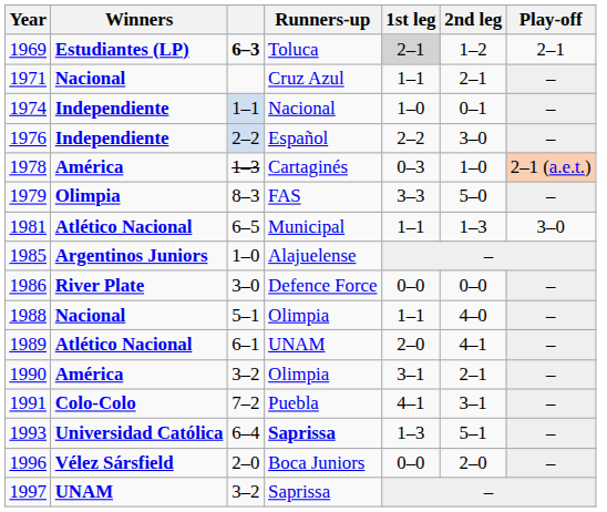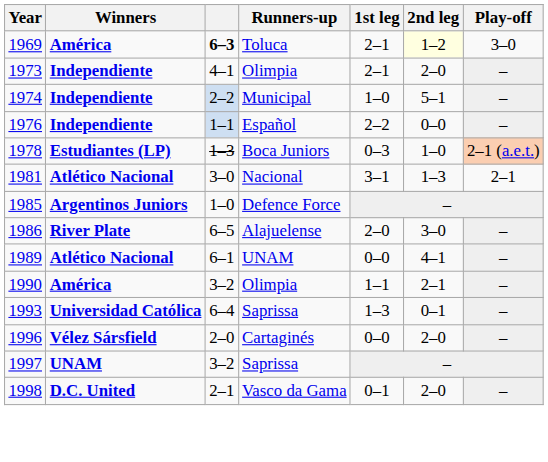1969 | Winners: Estudiantes (LP) -> América
1969 | 1st leg: lightgrey background -> no background
1969 | 2nd leg: no background -> lightyellow background
1969 | Play-off: 2–1 -> 3–0
- row: 1971 | Nacional | Cruz Azul | 1–1 | 2–1 | –
+ row: 1973 | Independiente | 4–1 | Olimpia | 2–1 | 2–0 | –
1974 | column 3: 1–1 -> 2–2
1974 | Runners-up: Nacional -> Municipal
1974 | 2nd leg: 0–1 -> 5–1
1976 | column 3: 2–2 -> 1–1
1976 | 2nd leg: 3–0 -> 0–0
1978 | Winners: América -> Estudiantes (LP)
1978 | Runners-up: Cartaginés -> Boca Juniors
- row: 1979 | Olimpia | 8–3 | FAS | 3–3 | 5–0 | –
1981 | column 3: 6–5 -> 3–0
1981 | Runners-up: Municipal -> Nacional
1981 | 1st leg: 1–1 -> 3–1
1981 | Play-off: 3–0 -> 2–1
1985 | Runners-up: Alajuelense -> Defence Force
1986 | column 3: 3–0 -> 6–5
1986 | Runners-up: Defence Force -> Alajuelense
1986 | 1st leg: 0–0 -> 2–0
1986 | 2nd leg: 0–0 -> 3–0
- row: 1988 | Nacional | 5–1 | Olimpia | 1–1 | 4–0 | –
1989 | 1st leg: 2–0 -> 0–0
1990 | 1st leg: 3–1 -> 1–1
- row: 1991 | Colo-Colo | 7–2 | Puebla | 4–1 | 3–1 | –
1993 | Runners-up: bold -> normal
1993 | 2nd leg: 5–1 -> 0–1
1996 | Runners-up: Boca Juniors -> Cartaginés
+ row: 1998 | D.C. United | 2–1 | Vasco da Gama | 0–1 | 2–0 | –
